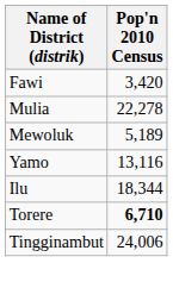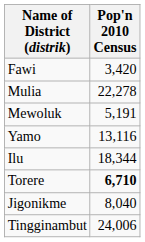Mewoluk | Pop'n 2010 Census: 5,189 -> 5,191
+ row: Jigonikme | 8,040
